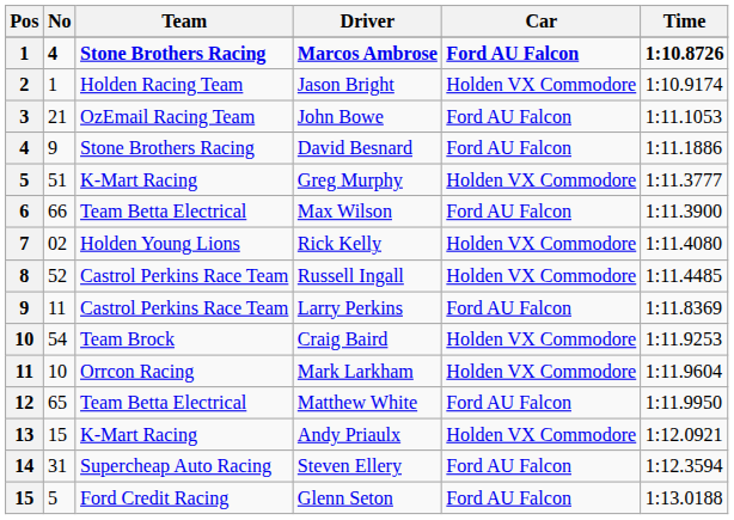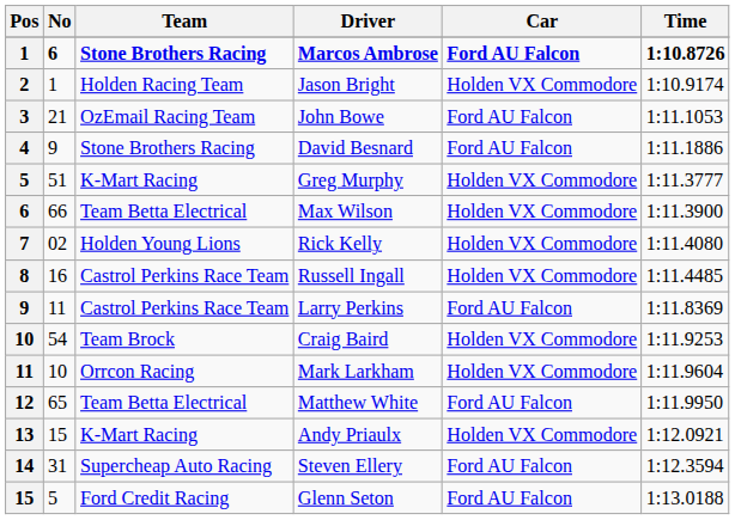Marcos Ambrose | No: 4 -> 6
Max Wilson | Car: Ford AU Falcon -> Holden VX Commodore
Russell Ingall | No: 52 -> 16
